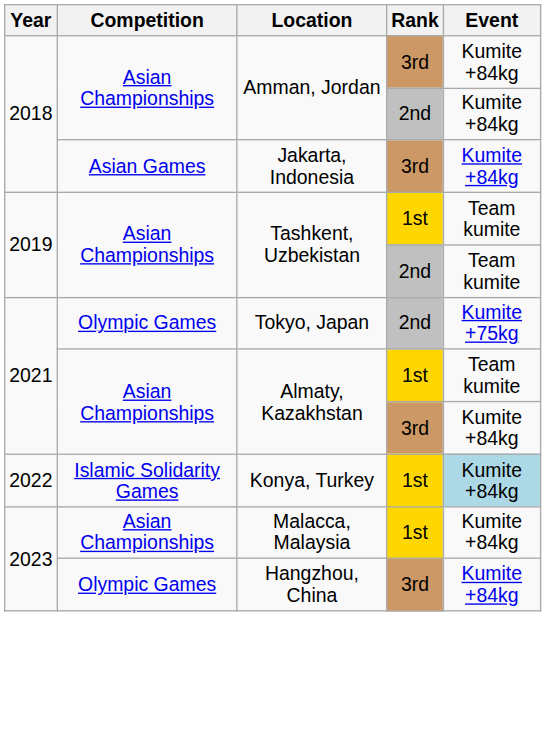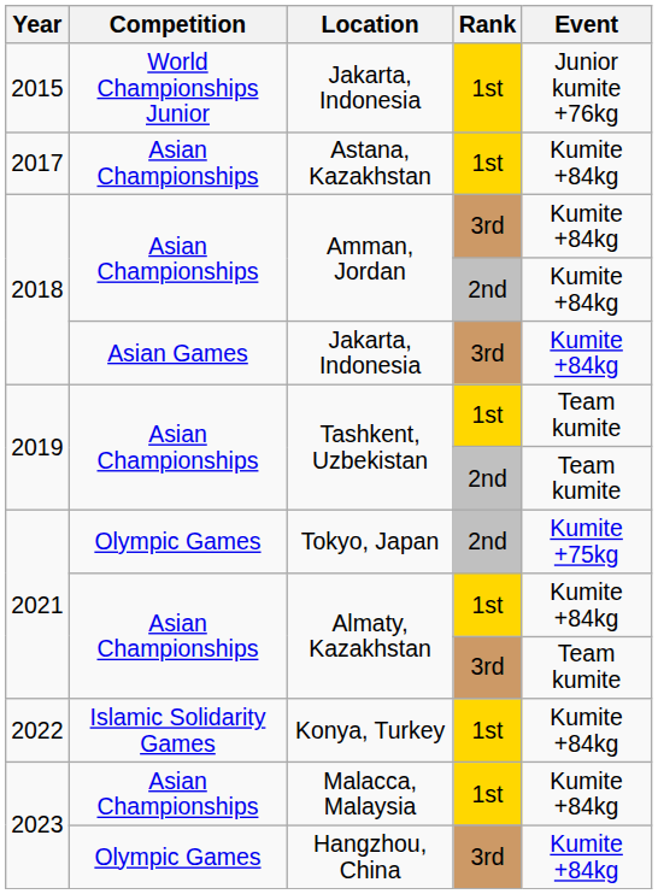+ row: 2015 | World Championships Junior | Jakarta, Indonesia | 1st | Junior kumite +76kg
+ row: 2017 | Asian Championships | Astana, Kazakhstan | 1st | Kumite +84kg
Almaty, Kazakhstan / 1st | Event: Team kumite -> Kumite +84kg
Almaty, Kazakhstan / 3rd | Event: Kumite +84kg -> Team kumite
Konya, Turkey | Event: lightblue background -> no background
